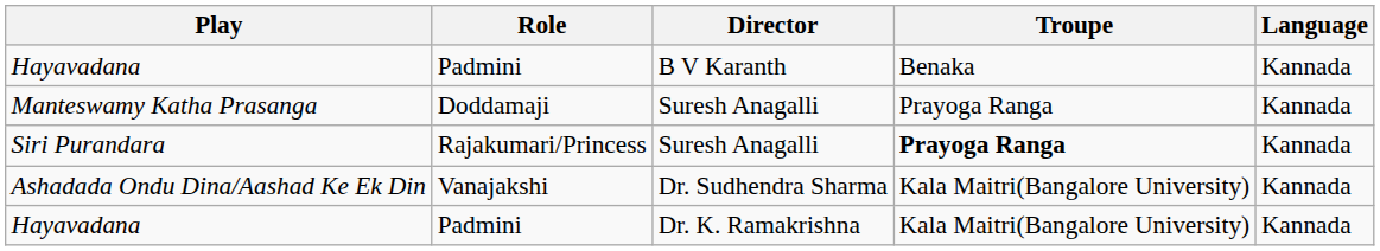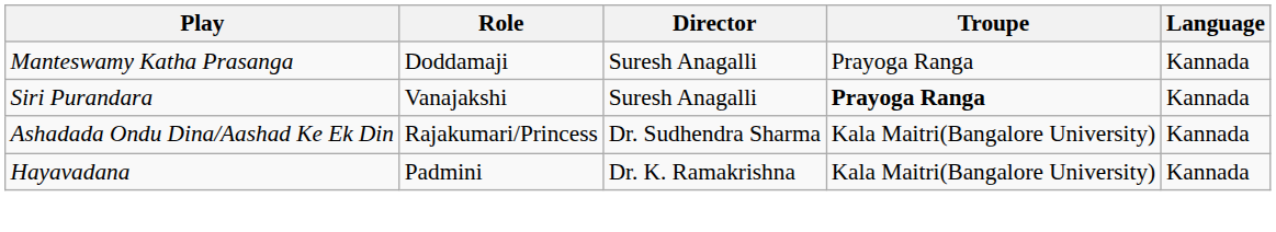- row: Hayavadana | Padmini | B V Karanth | Benaka | Kannada
Siri Purandara | Role: Rajakumari/Princess -> Vanajakshi
Ashadada Ondu Dina/Aashad Ke Ek Din | Role: Vanajakshi -> Rajakumari/Princess
